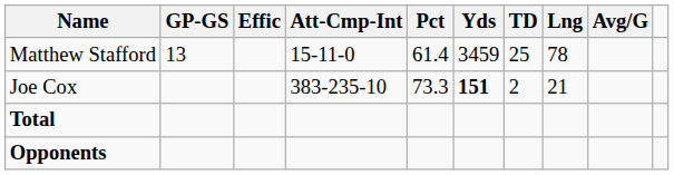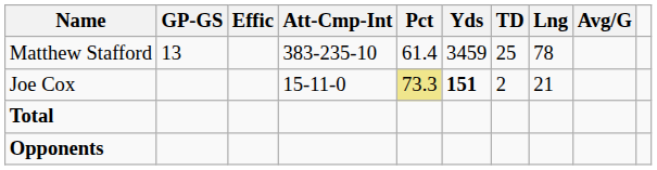Matthew Stafford | Att-Cmp-Int: 15-11-0 -> 383-235-10
Joe Cox | Att-Cmp-Int: 383-235-10 -> 15-11-0
Joe Cox | Pct: no background -> khaki background
